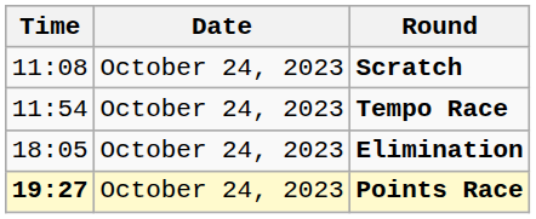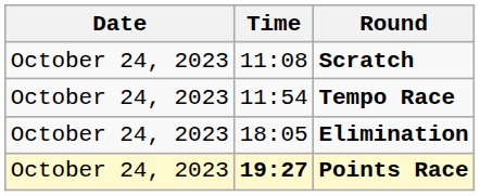columns swapped: Date <-> Time
